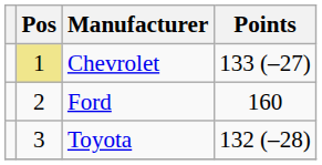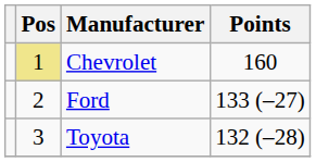Chevrolet | Points: 133 (–27) -> 160
Ford | Points: 160 -> 133 (–27)
